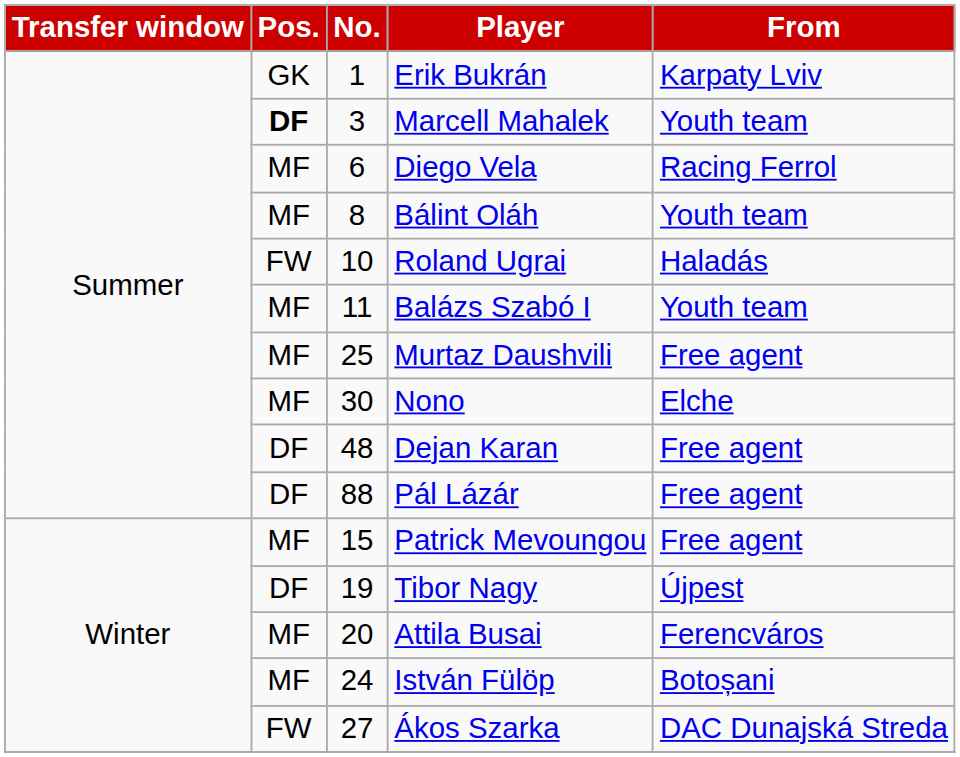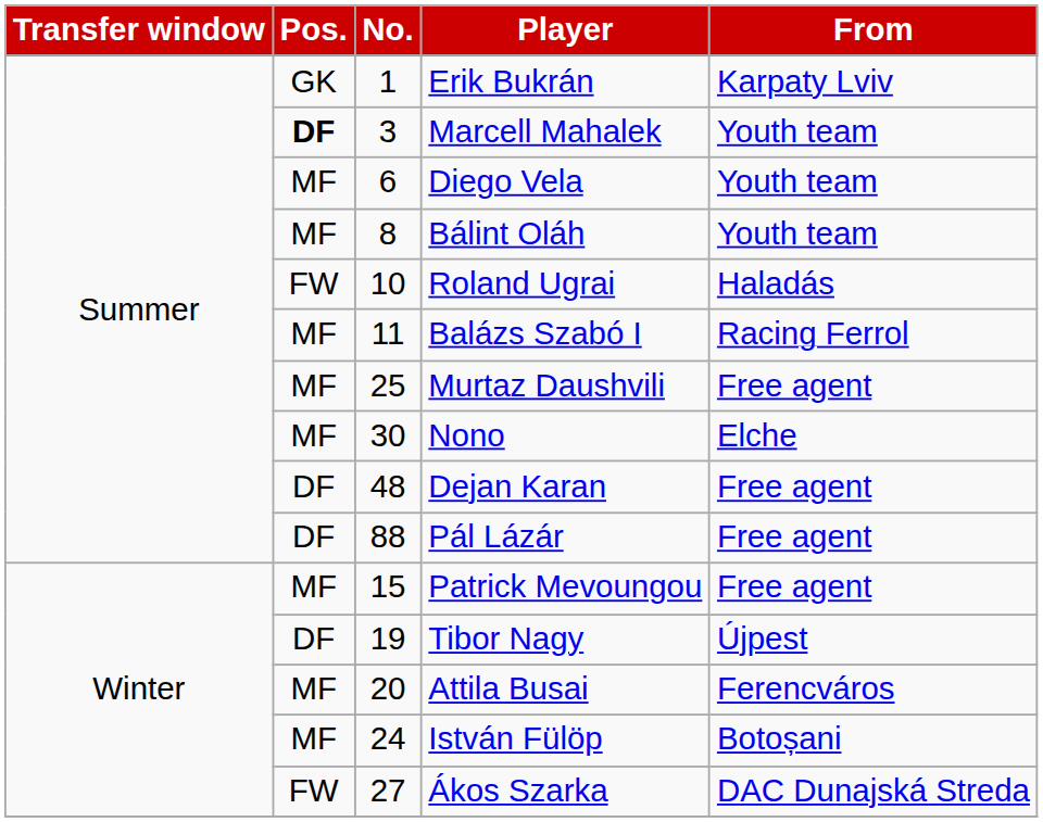Diego Vela | From: Racing Ferrol -> Youth team
Balázs Szabó I | From: Youth team -> Racing Ferrol
